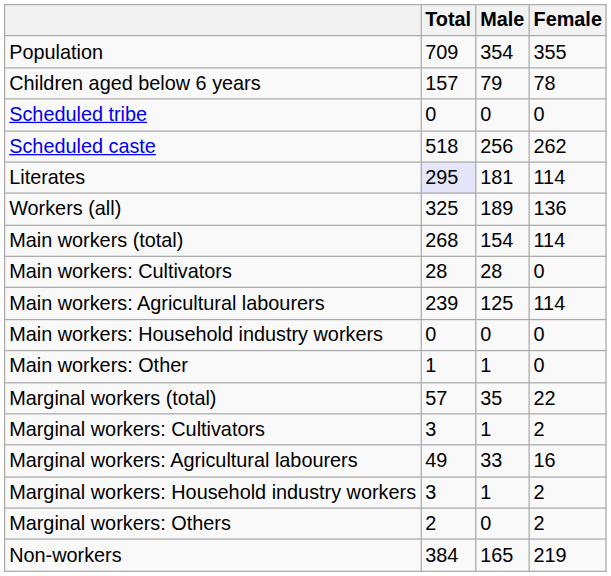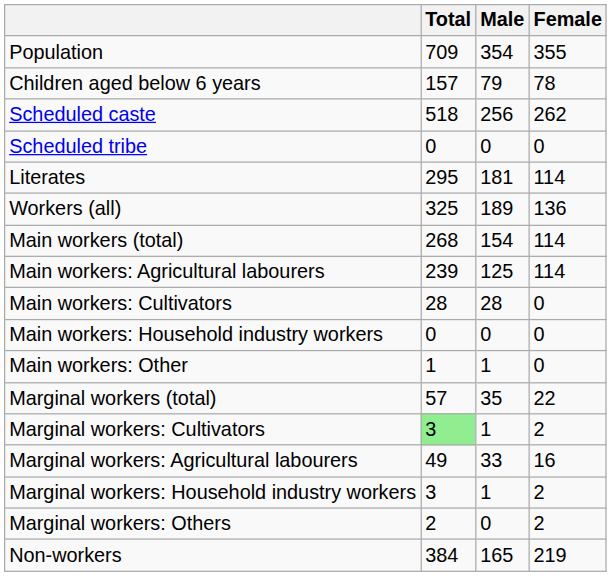rows swapped: Scheduled caste <-> Scheduled tribe
Literates | Total: lavender background -> no background
rows swapped: Main workers: Cultivators <-> Main workers: Agricultural labourers
Marginal workers: Cultivators | Total: no background -> lightgreen background
